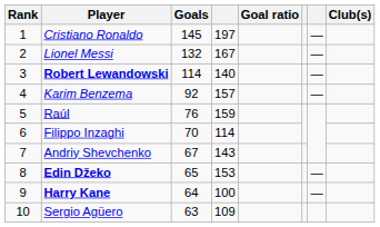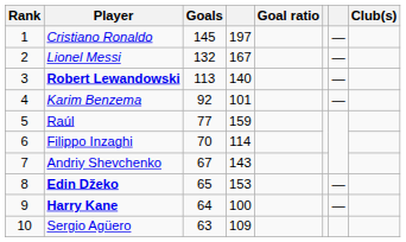Robert Lewandowski | Goals: 114 -> 113
Karim Benzema | column 4: 157 -> 101
Raúl | Goals: 76 -> 77
